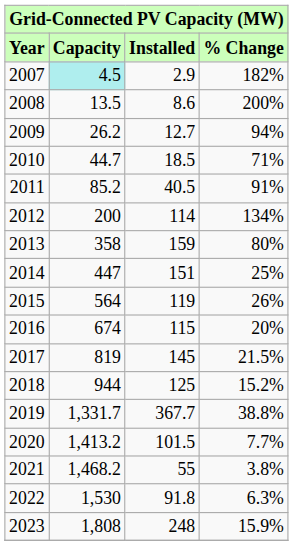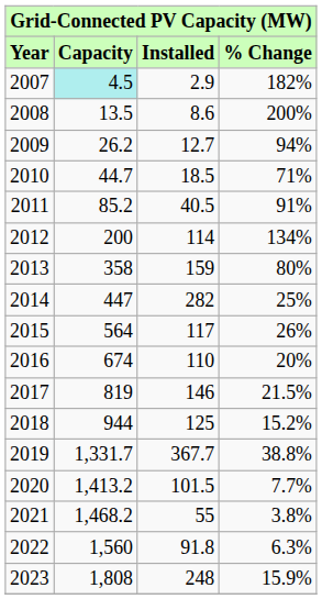2014 | Installed: 151 -> 282
2015 | Installed: 119 -> 117
2016 | Installed: 115 -> 110
2017 | Installed: 145 -> 146
2022 | Capacity: 1,530 -> 1,560
